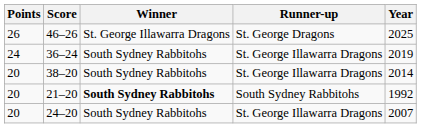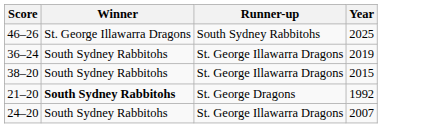- column: Points | 26 | 24 | 20 | 20 | 20
46–26 | Runner-up: St. George Dragons -> South Sydney Rabbitohs
38–20 | Year: 2014 -> 2015
21–20 | Runner-up: South Sydney Rabbitohs -> St. George Dragons
